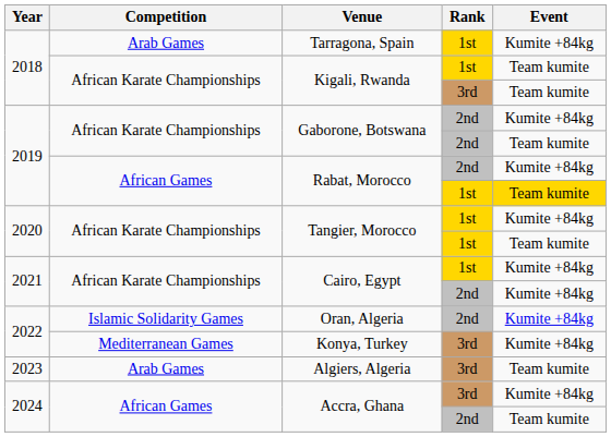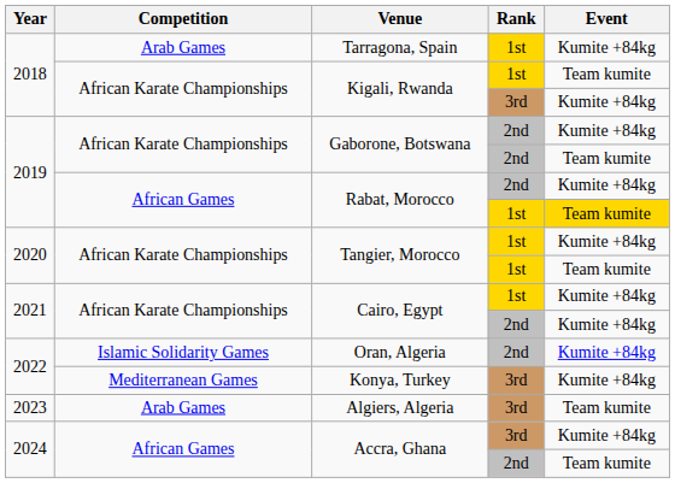Kigali, Rwanda / 3rd | Event: Team kumite -> Kumite +84kg
